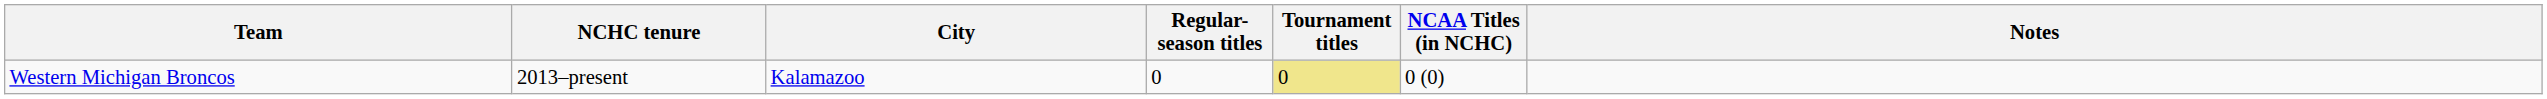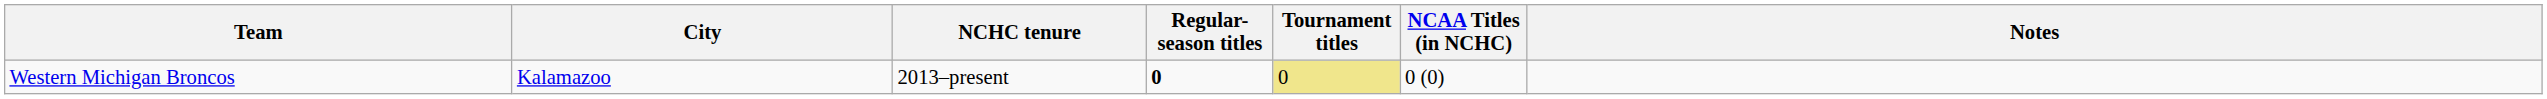columns swapped: City <-> NCHC tenure
Western Michigan Broncos | Regular-season titles: normal -> bold
